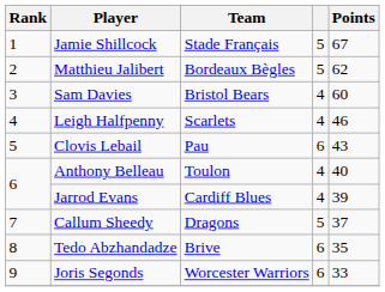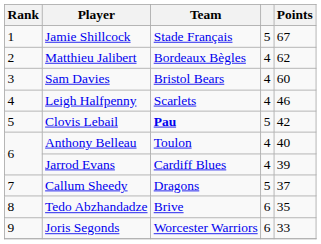Matthieu Jalibert | column 4: 5 -> 4
Clovis Lebail | Team: normal -> bold
Clovis Lebail | column 4: 6 -> 5
Clovis Lebail | Points: 43 -> 42
